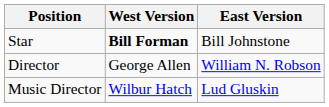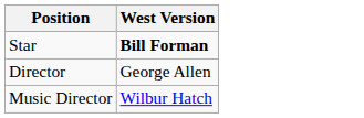- column: East Version | Bill Johnstone | William N. Robson | Lud Gluskin
